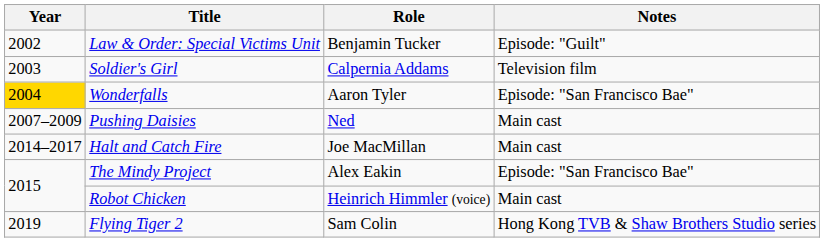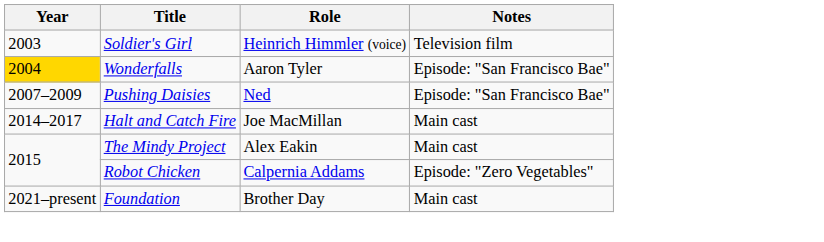- row: 2002 | Law & Order: Special Victims Unit | Benjamin Tucker | Episode: "Guilt"
Soldier's Girl | Role: Calpernia Addams -> Heinrich Himmler (voice)
Pushing Daisies | Notes: Main cast -> Episode: "San Francisco Bae"
The Mindy Project | Notes: Episode: "San Francisco Bae" -> Main cast
Robot Chicken | Role: Heinrich Himmler (voice) -> Calpernia Addams
Robot Chicken | Notes: Main cast -> Episode: "Zero Vegetables"
- row: 2019 | Flying Tiger 2 | Sam Colin | Hong Kong TVB & Shaw Brothers Studio series
+ row: 2021–present | Foundation | Brother Day | Main cast
